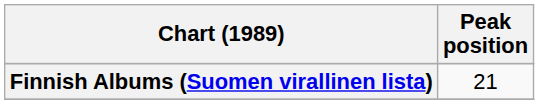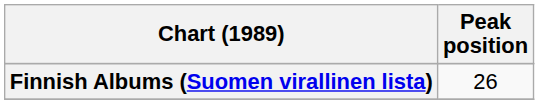Finnish Albums (Suomen virallinen lista) | Peak position: 21 -> 26
